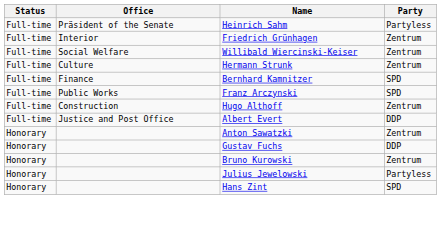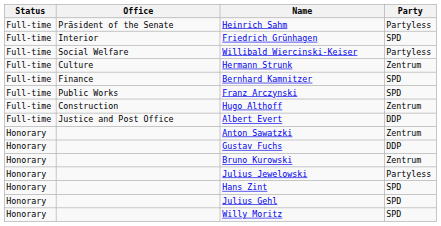Friedrich Grünhagen | Party: Zentrum -> SPD
Willibald Wiercinski-Keiser | Party: Zentrum -> Partyless
+ row: Honorary | Julius Gehl | SPD
+ row: Honorary | Willy Moritz | SPD
